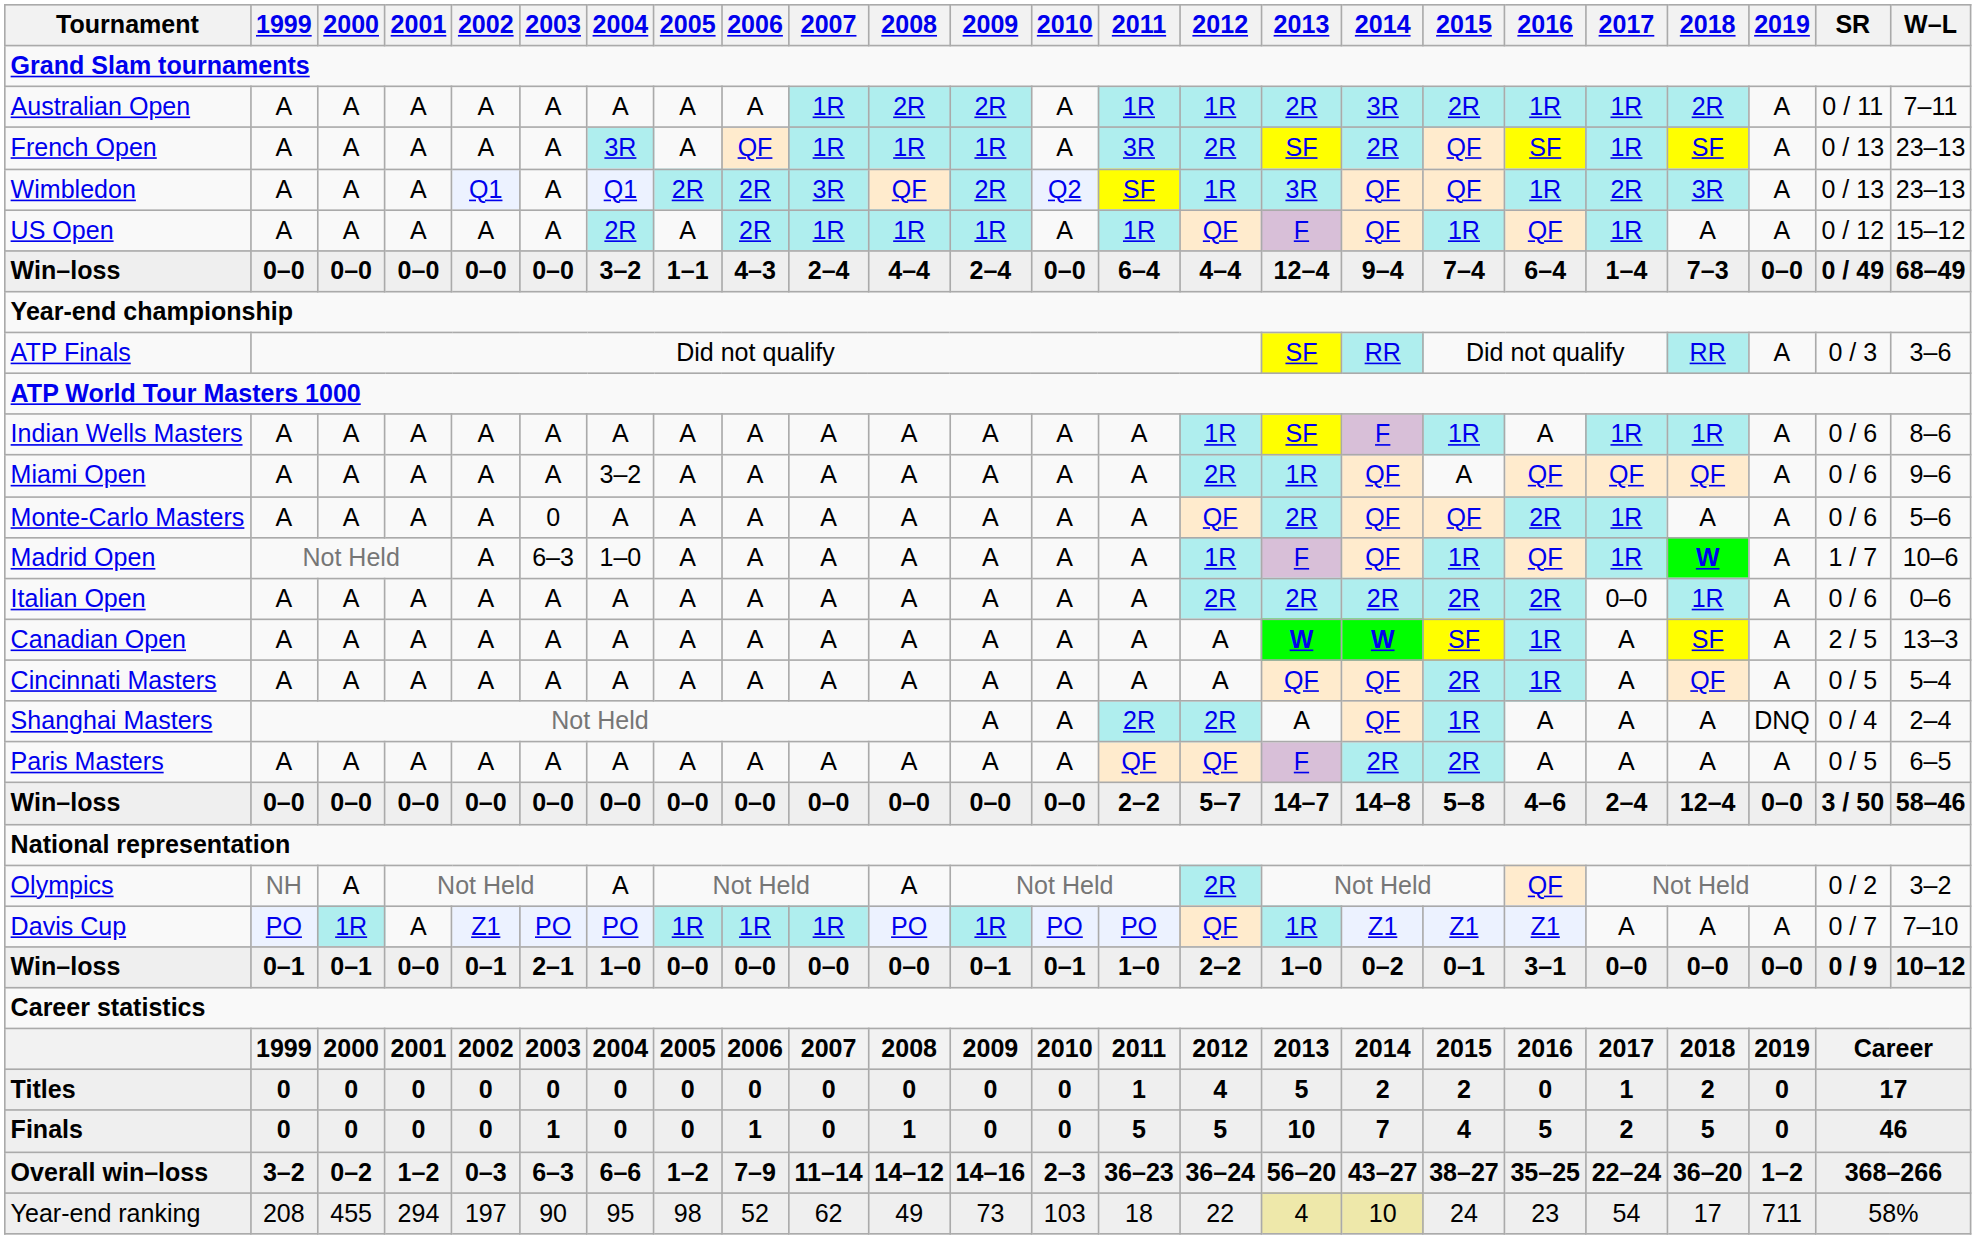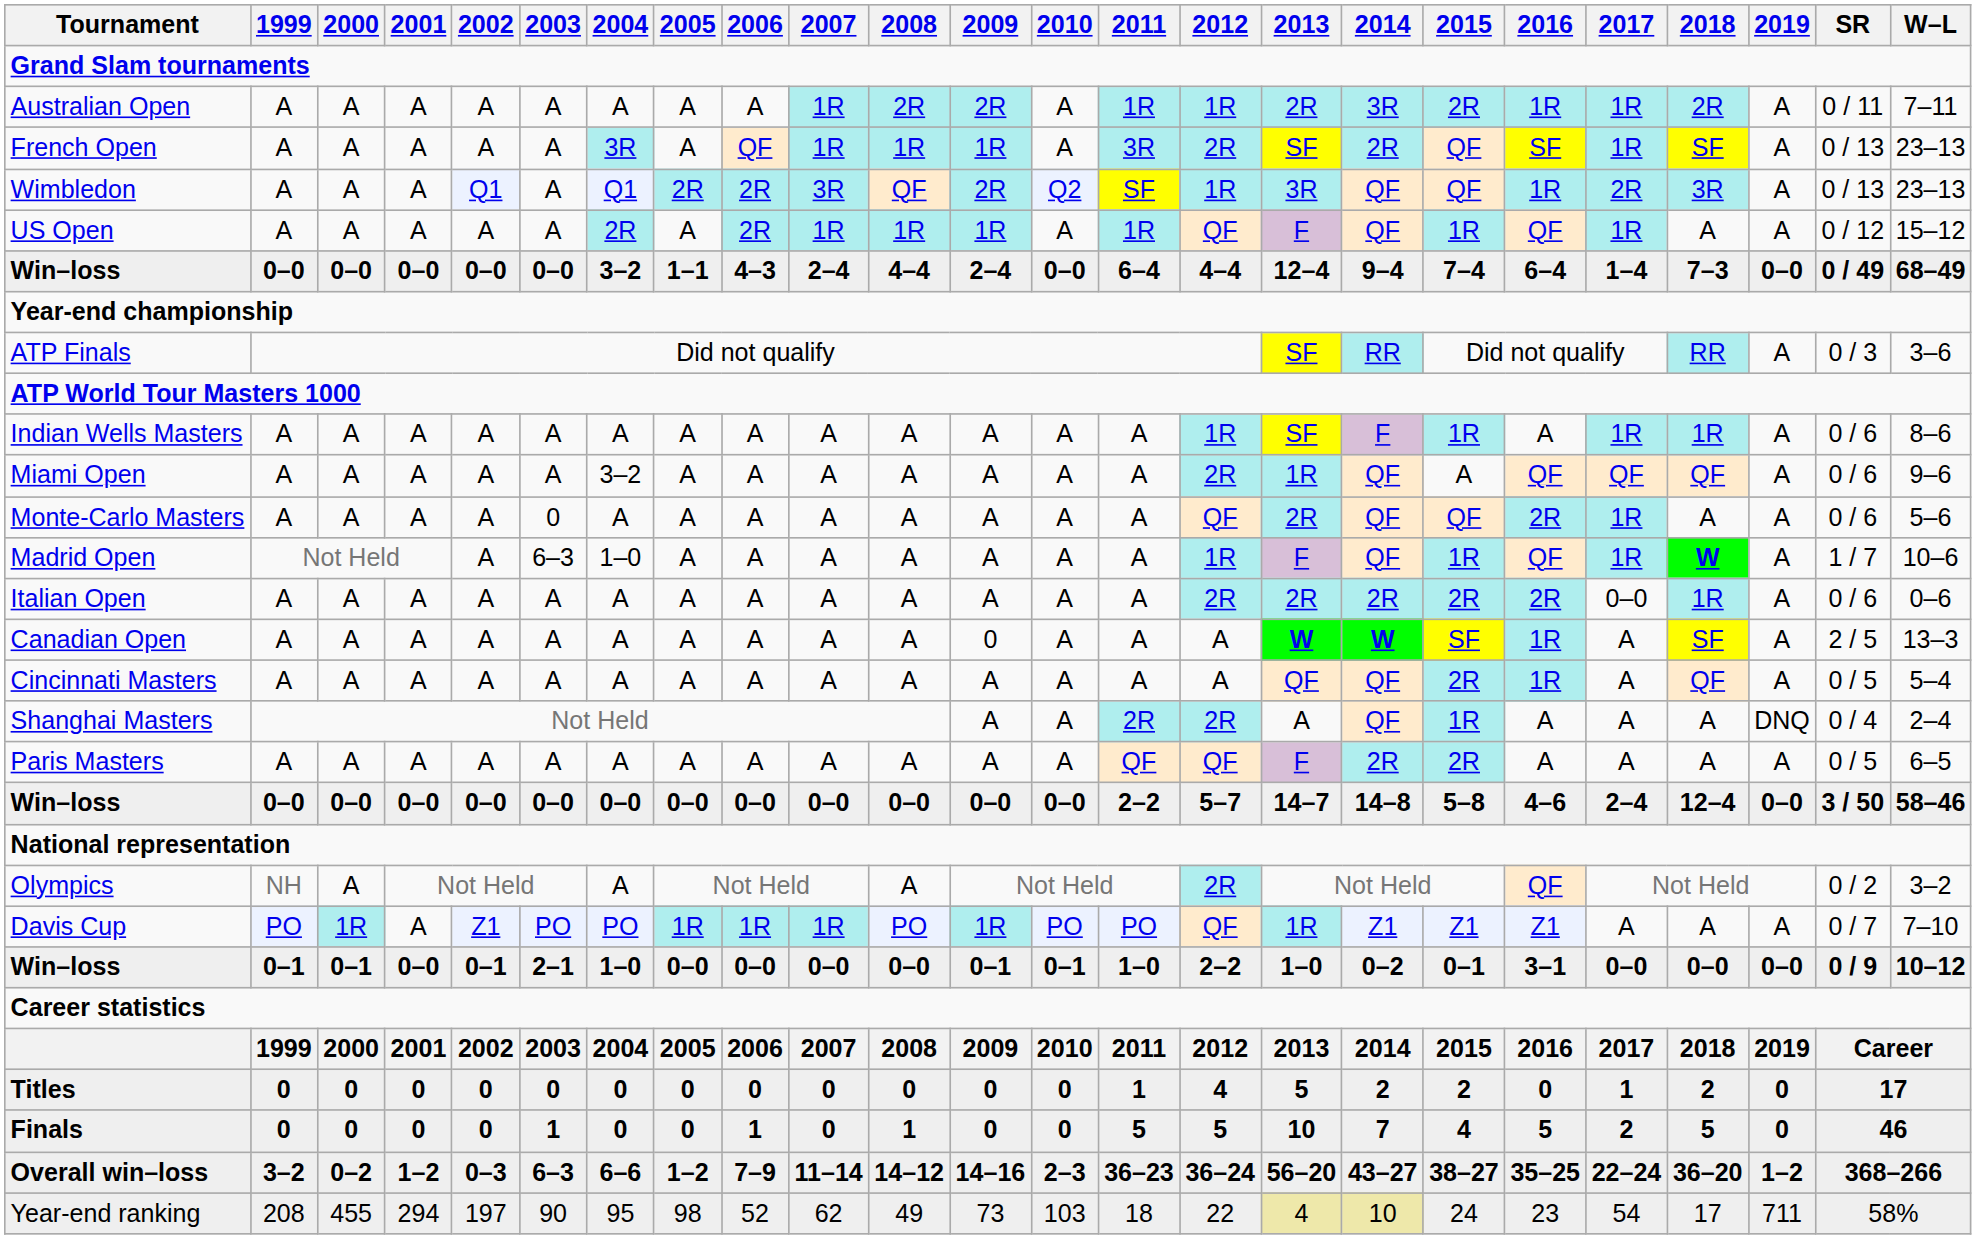Canadian Open | 2009: A -> 0
